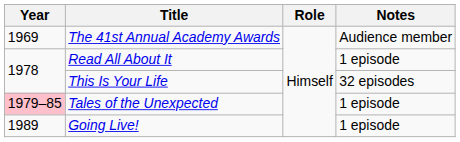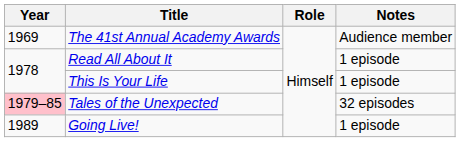This Is Your Life | Notes: 32 episodes -> 1 episode
Tales of the Unexpected | Notes: 1 episode -> 32 episodes
